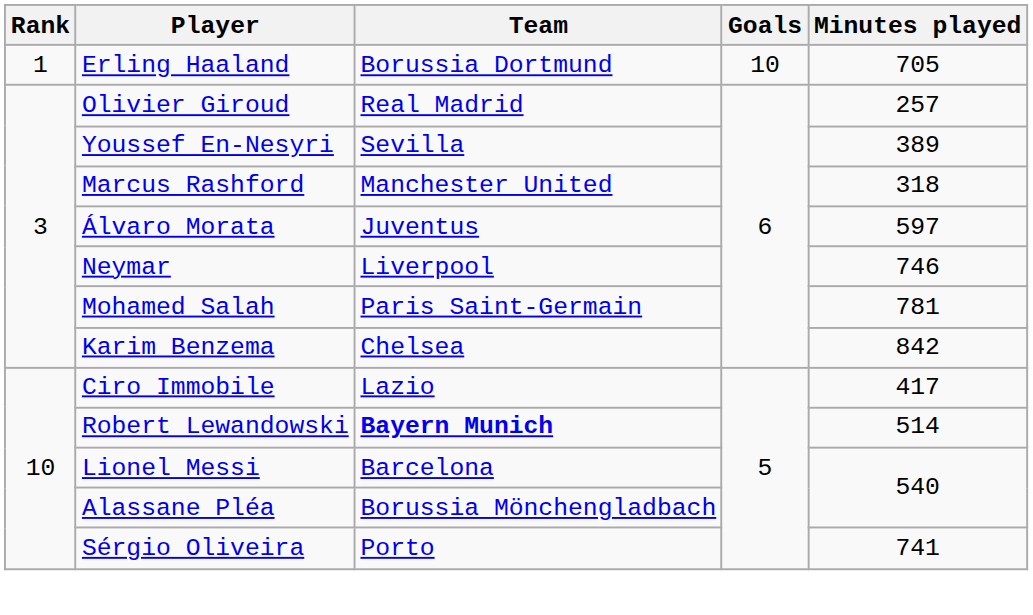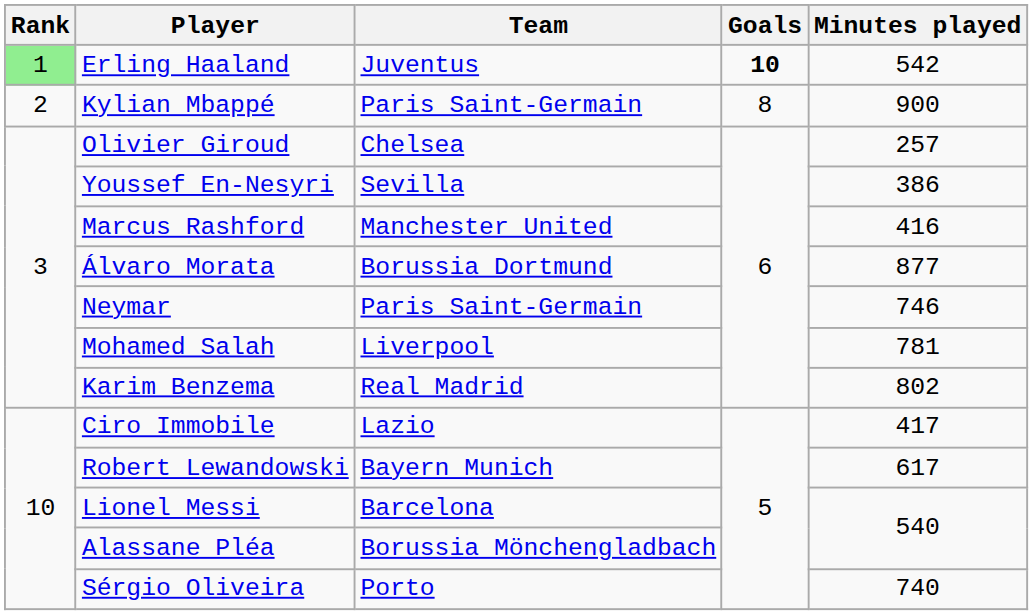Erling Haaland | Rank: no background -> lightgreen background
Erling Haaland | Team: Borussia Dortmund -> Juventus
Erling Haaland | Goals: normal -> bold
Erling Haaland | Minutes played: 705 -> 542
+ row: 2 | Kylian Mbappé | Paris Saint-Germain | 8 | 900
Olivier Giroud | Team: Real Madrid -> Chelsea
Youssef En-Nesyri | Minutes played: 389 -> 386
Marcus Rashford | Minutes played: 318 -> 416
Álvaro Morata | Team: Juventus -> Borussia Dortmund
Álvaro Morata | Minutes played: 597 -> 877
Neymar | Team: Liverpool -> Paris Saint-Germain
Mohamed Salah | Team: Paris Saint-Germain -> Liverpool
Karim Benzema | Team: Chelsea -> Real Madrid
Karim Benzema | Minutes played: 842 -> 802
Robert Lewandowski | Team: bold -> normal
Robert Lewandowski | Minutes played: 514 -> 617
Sérgio Oliveira | Minutes played: 741 -> 740
